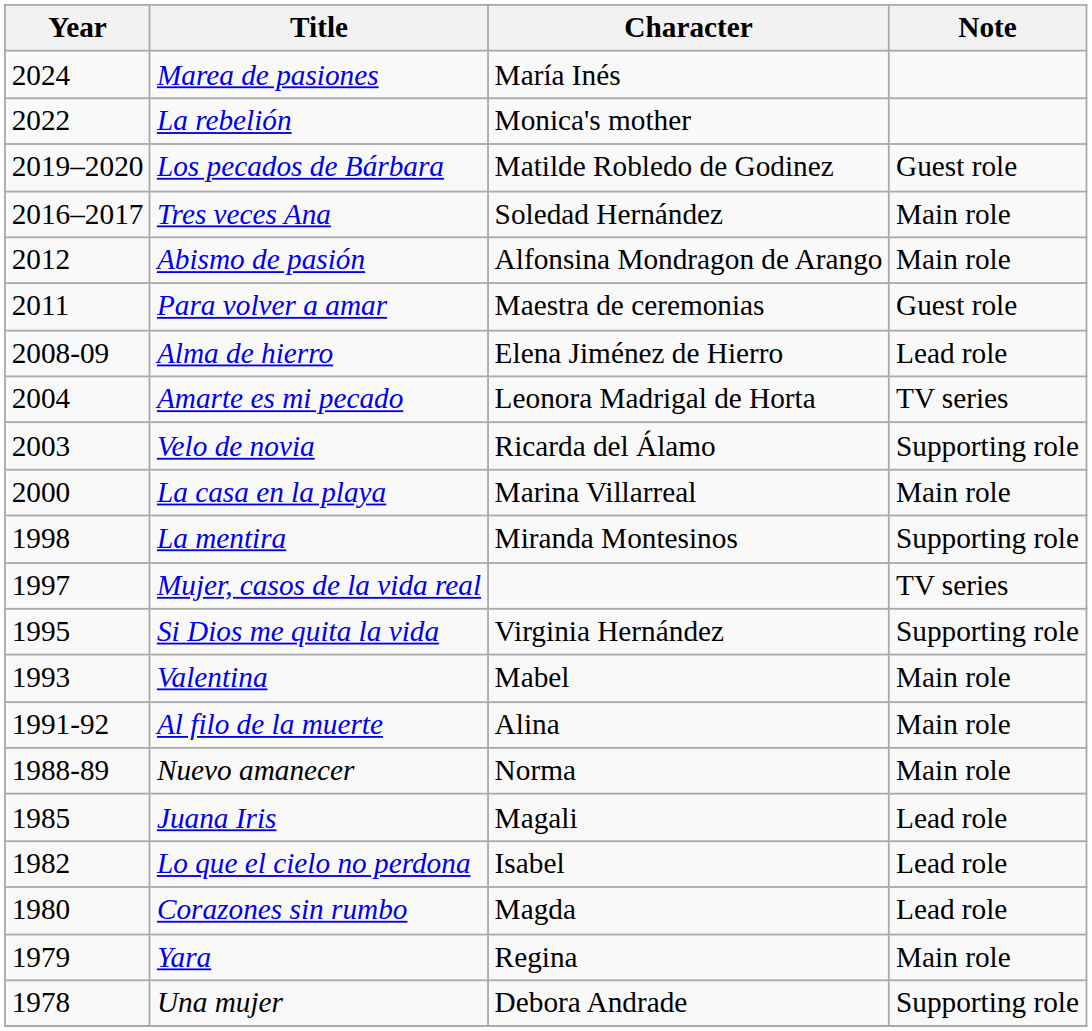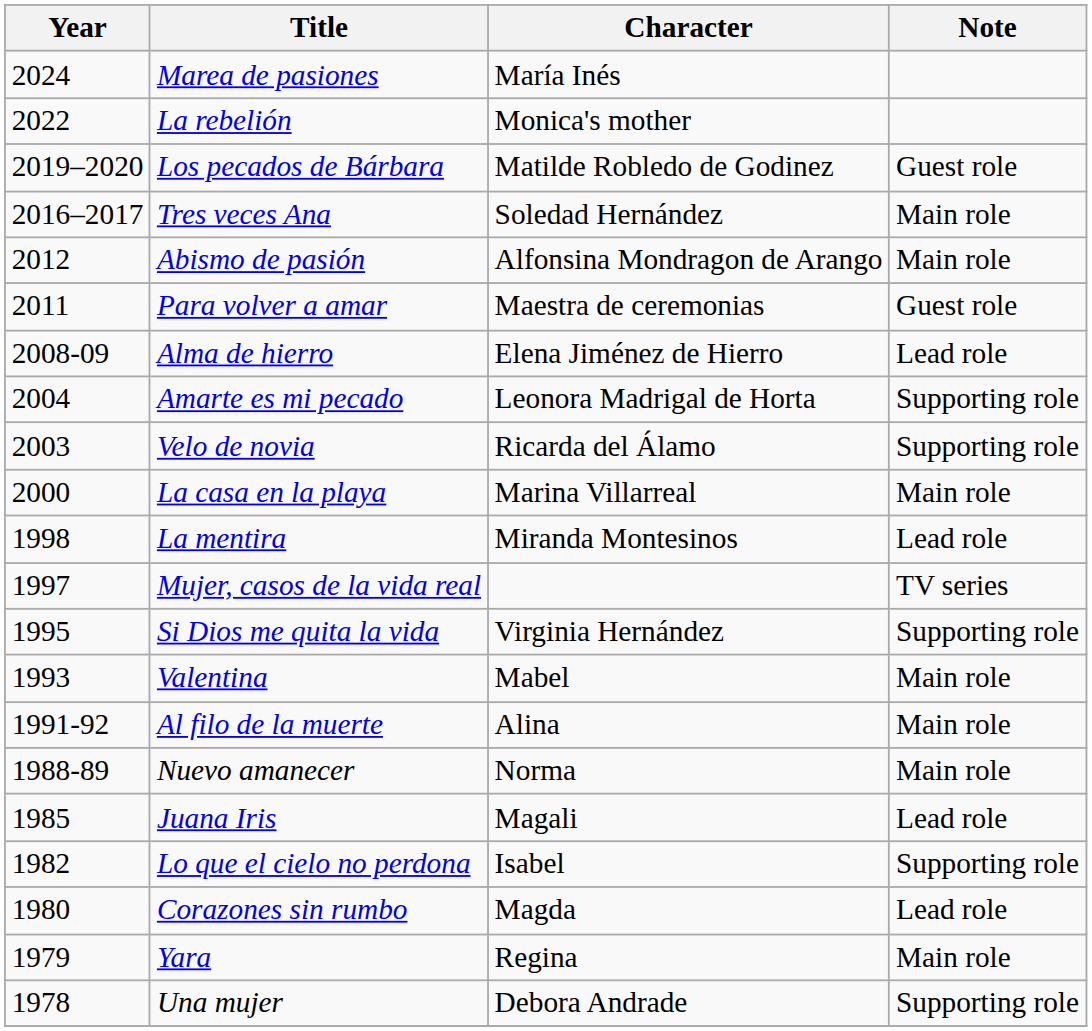Amarte es mi pecado | Note: TV series -> Supporting role
La mentira | Note: Supporting role -> Lead role
Lo que el cielo no perdona | Note: Lead role -> Supporting role
